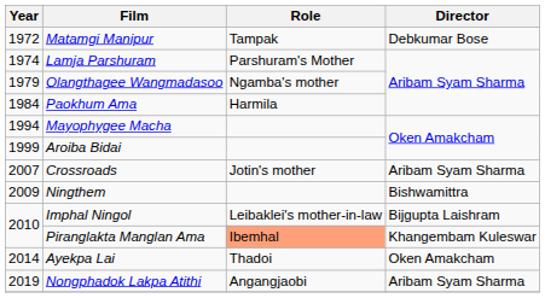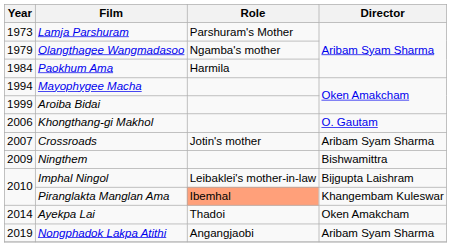- row: 1972 | Matamgi Manipur | Tampak | Debkumar Bose
Lamja Parshuram | Year: 1974 -> 1973
+ row: 2006 | Khongthang-gi Makhol | O. Gautam
